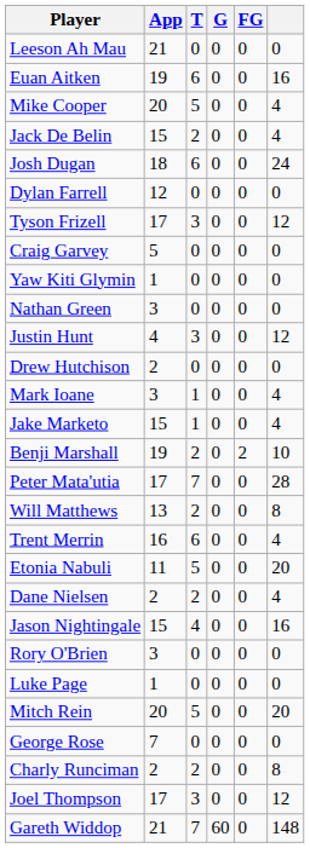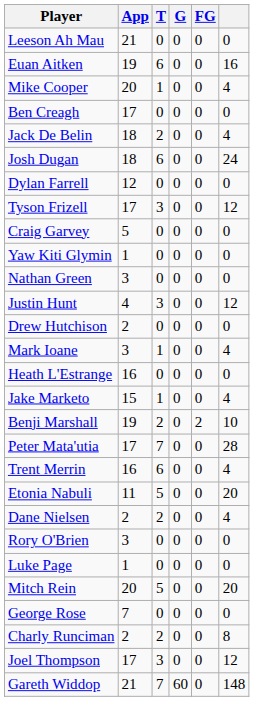Mike Cooper | T: 5 -> 1
+ row: Ben Creagh | 17 | 0 | 0 | 0 | 0
Jack De Belin | App: 15 -> 18
+ row: Heath L'Estrange | 16 | 0 | 0 | 0 | 0
- row: Will Matthews | 13 | 2 | 0 | 0 | 8
- row: Jason Nightingale | 15 | 4 | 0 | 0 | 16
